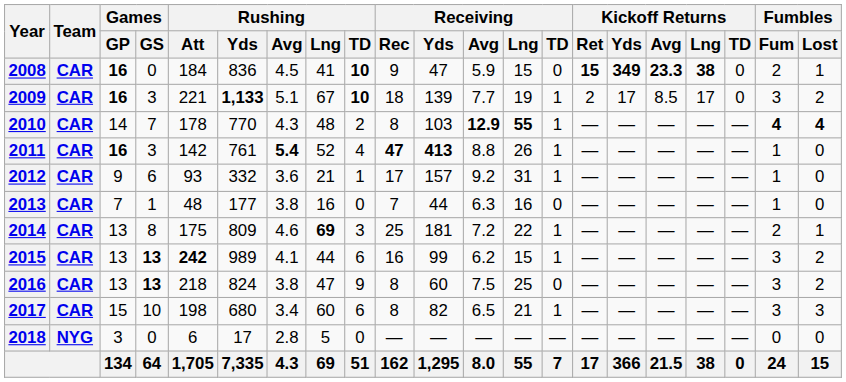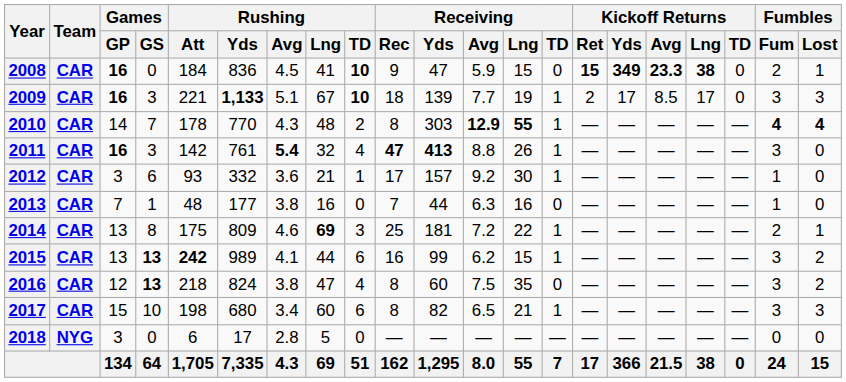2009 | Fumbles / Lost: 2 -> 3
2010 | Receiving / Yds: 103 -> 303
2011 | Rushing / Lng: 52 -> 32
2011 | Fumbles / Fum: 1 -> 3
2012 | Games / GP: 9 -> 3
2012 | Receiving / Lng: 31 -> 30
2016 | Games / GP: 13 -> 12
2016 | Rushing / TD: 9 -> 4
2016 | Receiving / Lng: 25 -> 35
